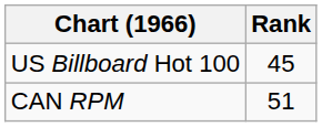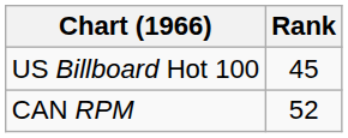CAN RPM | Rank: 51 -> 52
